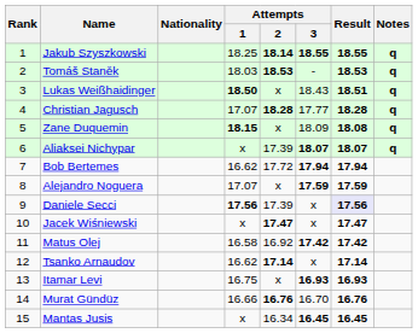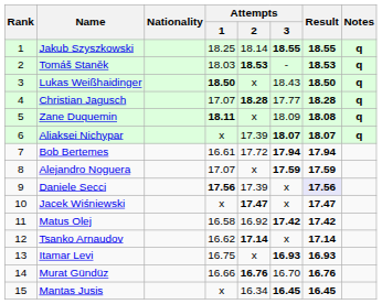Jakub Szyszkowski | Attempts / 2: bold -> normal
Lukas Weißhaidinger | Result: 18.51 -> 18.50
Zane Duquemin | Attempts / 1: 18.15 -> 18.11
Bob Bertemes | Attempts / 1: 16.62 -> 16.61
